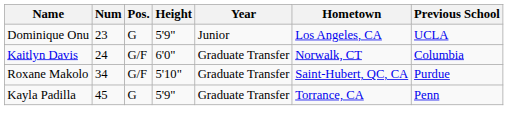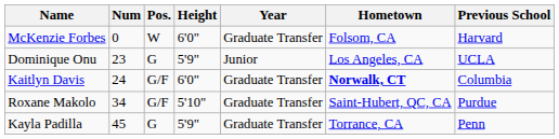+ row: McKenzie Forbes | 0 | W | 6'0" | Graduate Transfer | Folsom, CA | Harvard
Kaitlyn Davis | Hometown: normal -> bold
